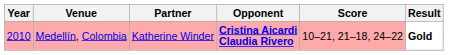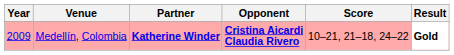Medellín, Colombia | Year: 2010 -> 2009
Medellín, Colombia | Partner: normal -> bold
